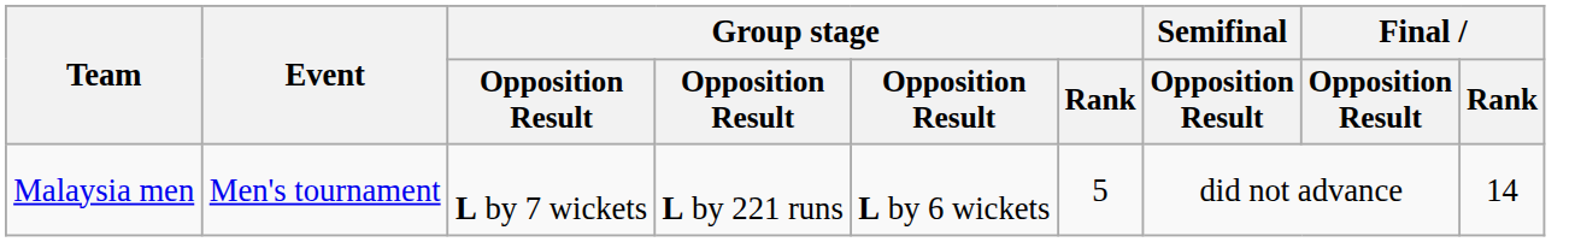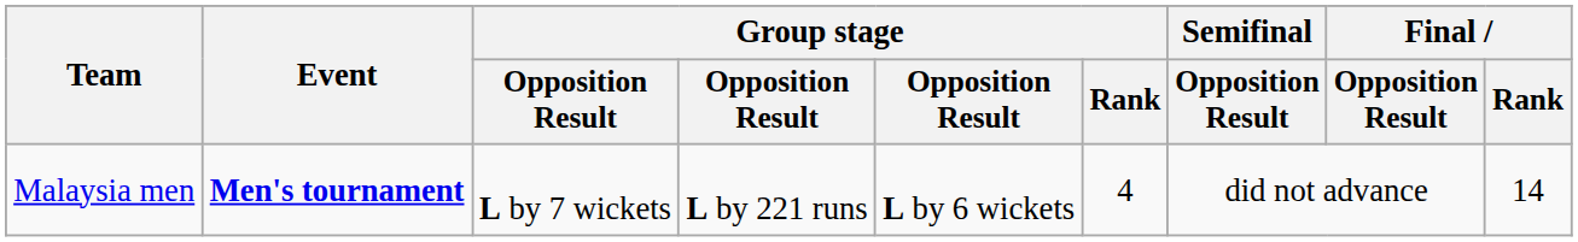Malaysia men | Event: normal -> bold
Malaysia men | Group stage / Rank: 5 -> 4
